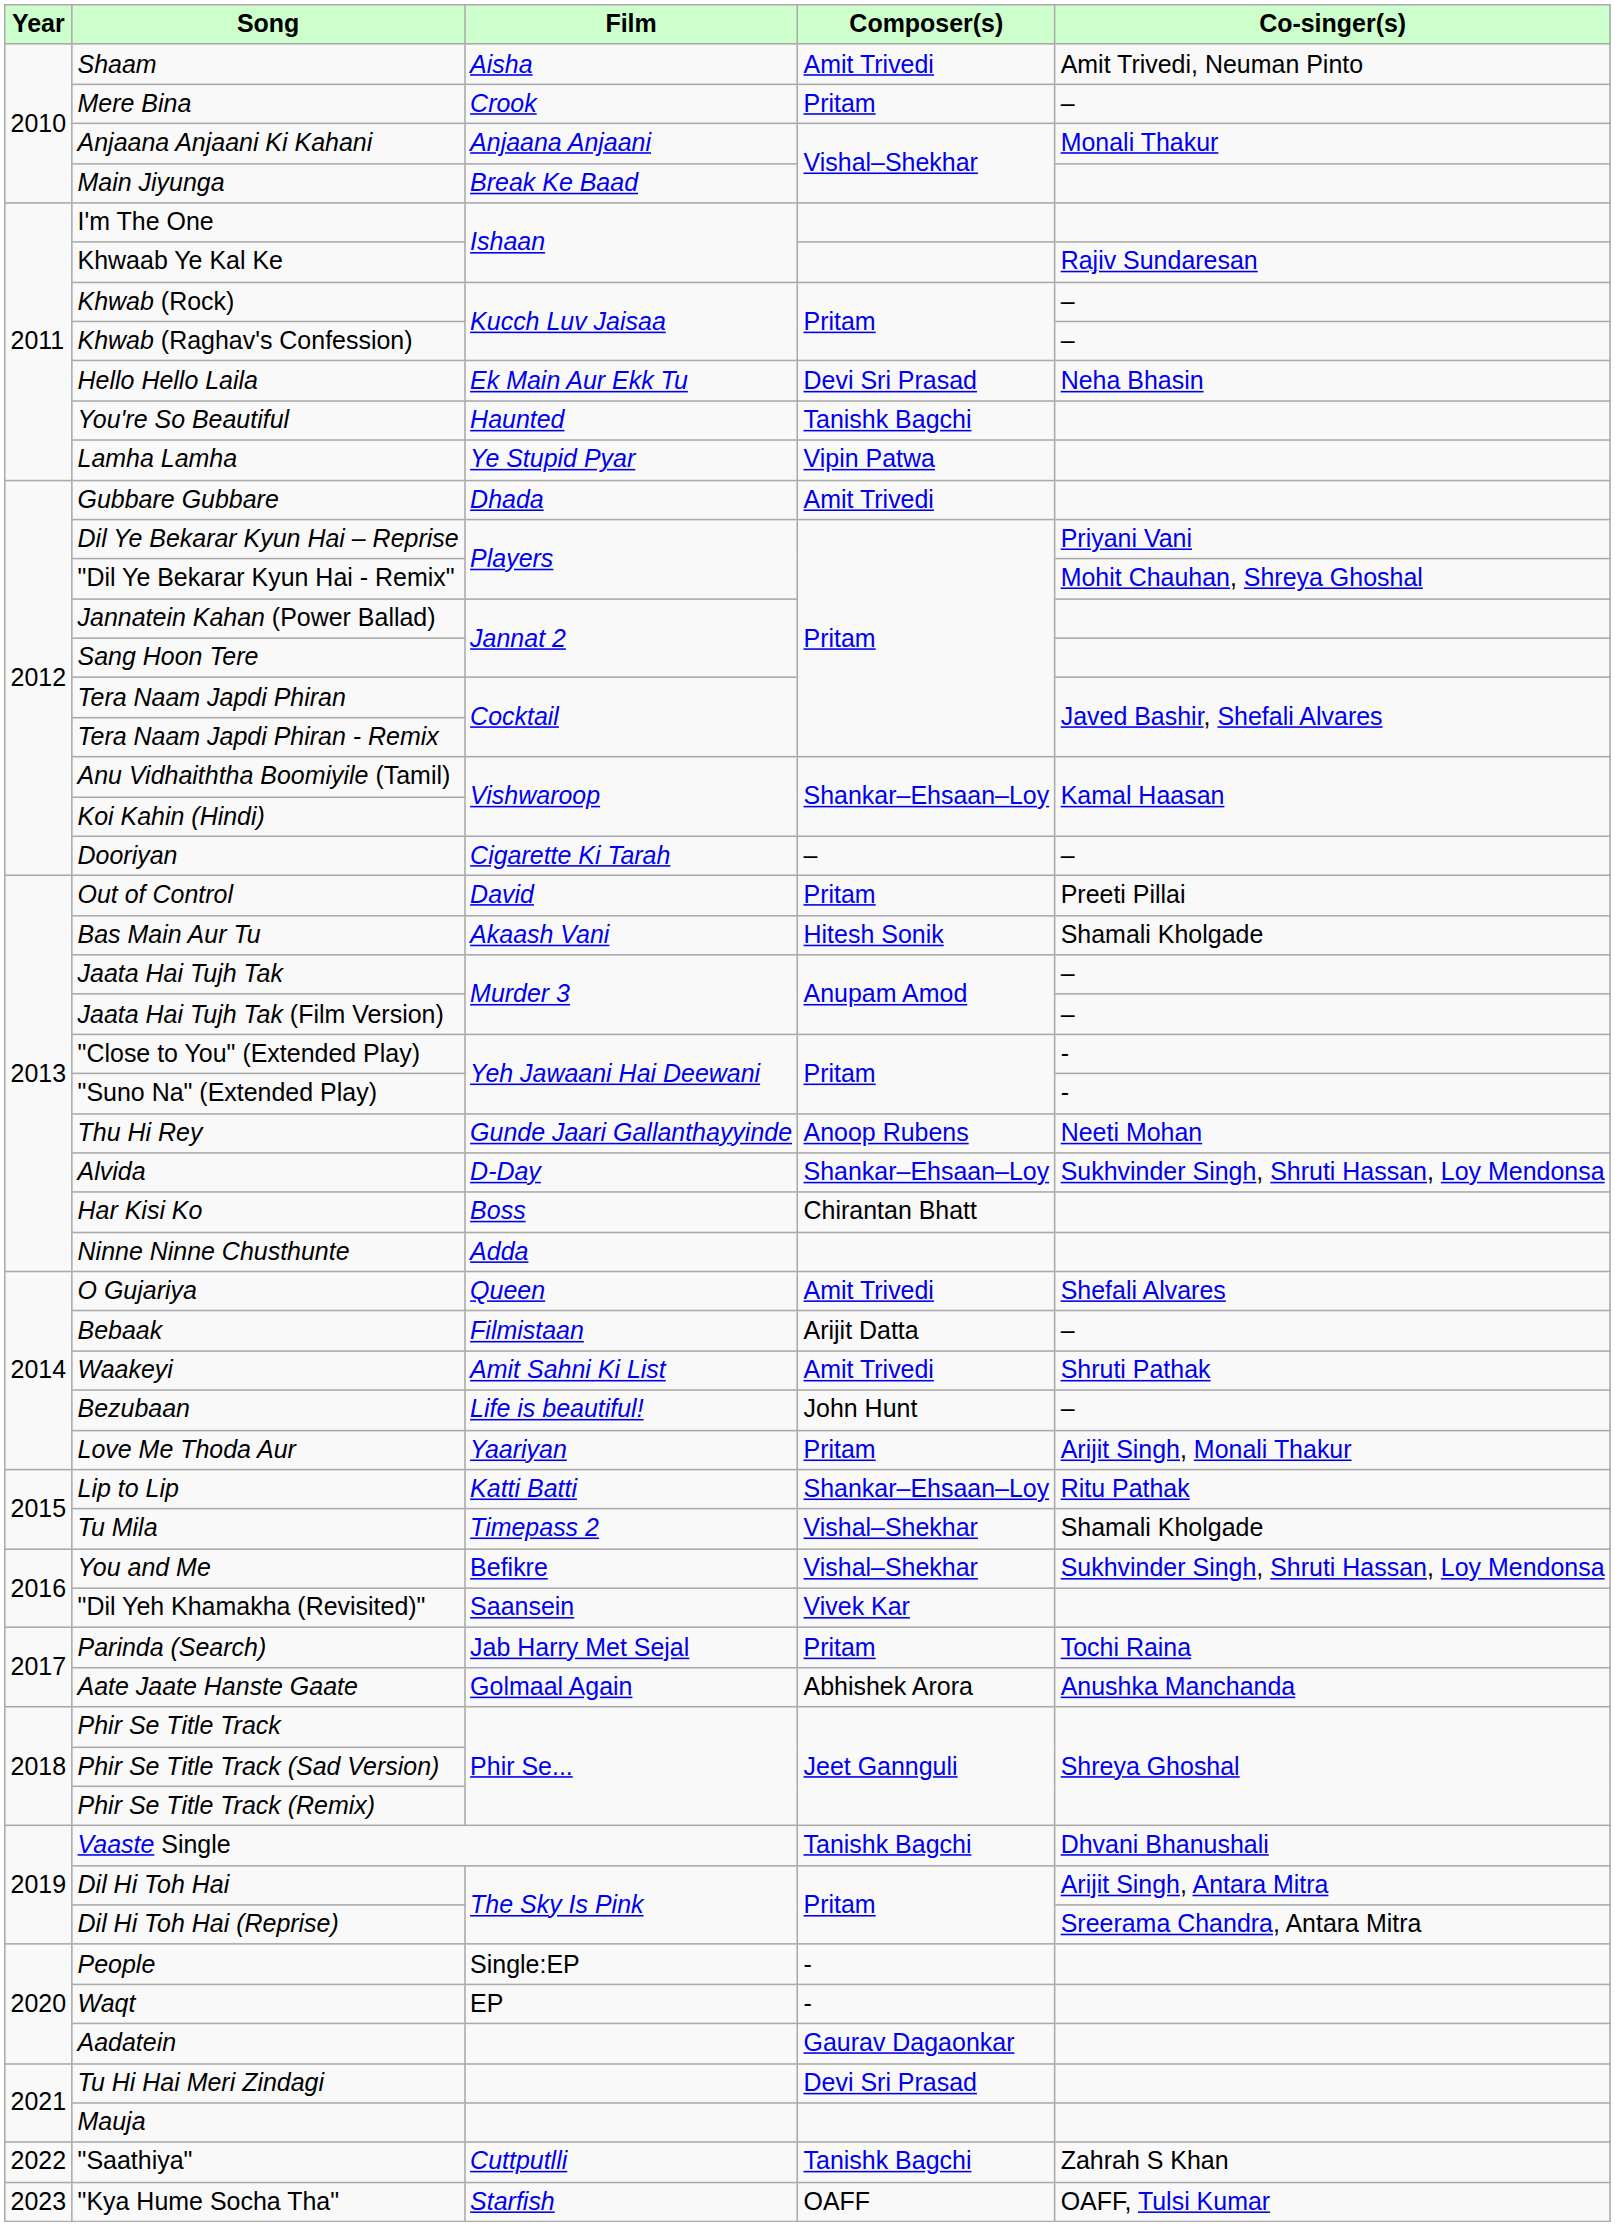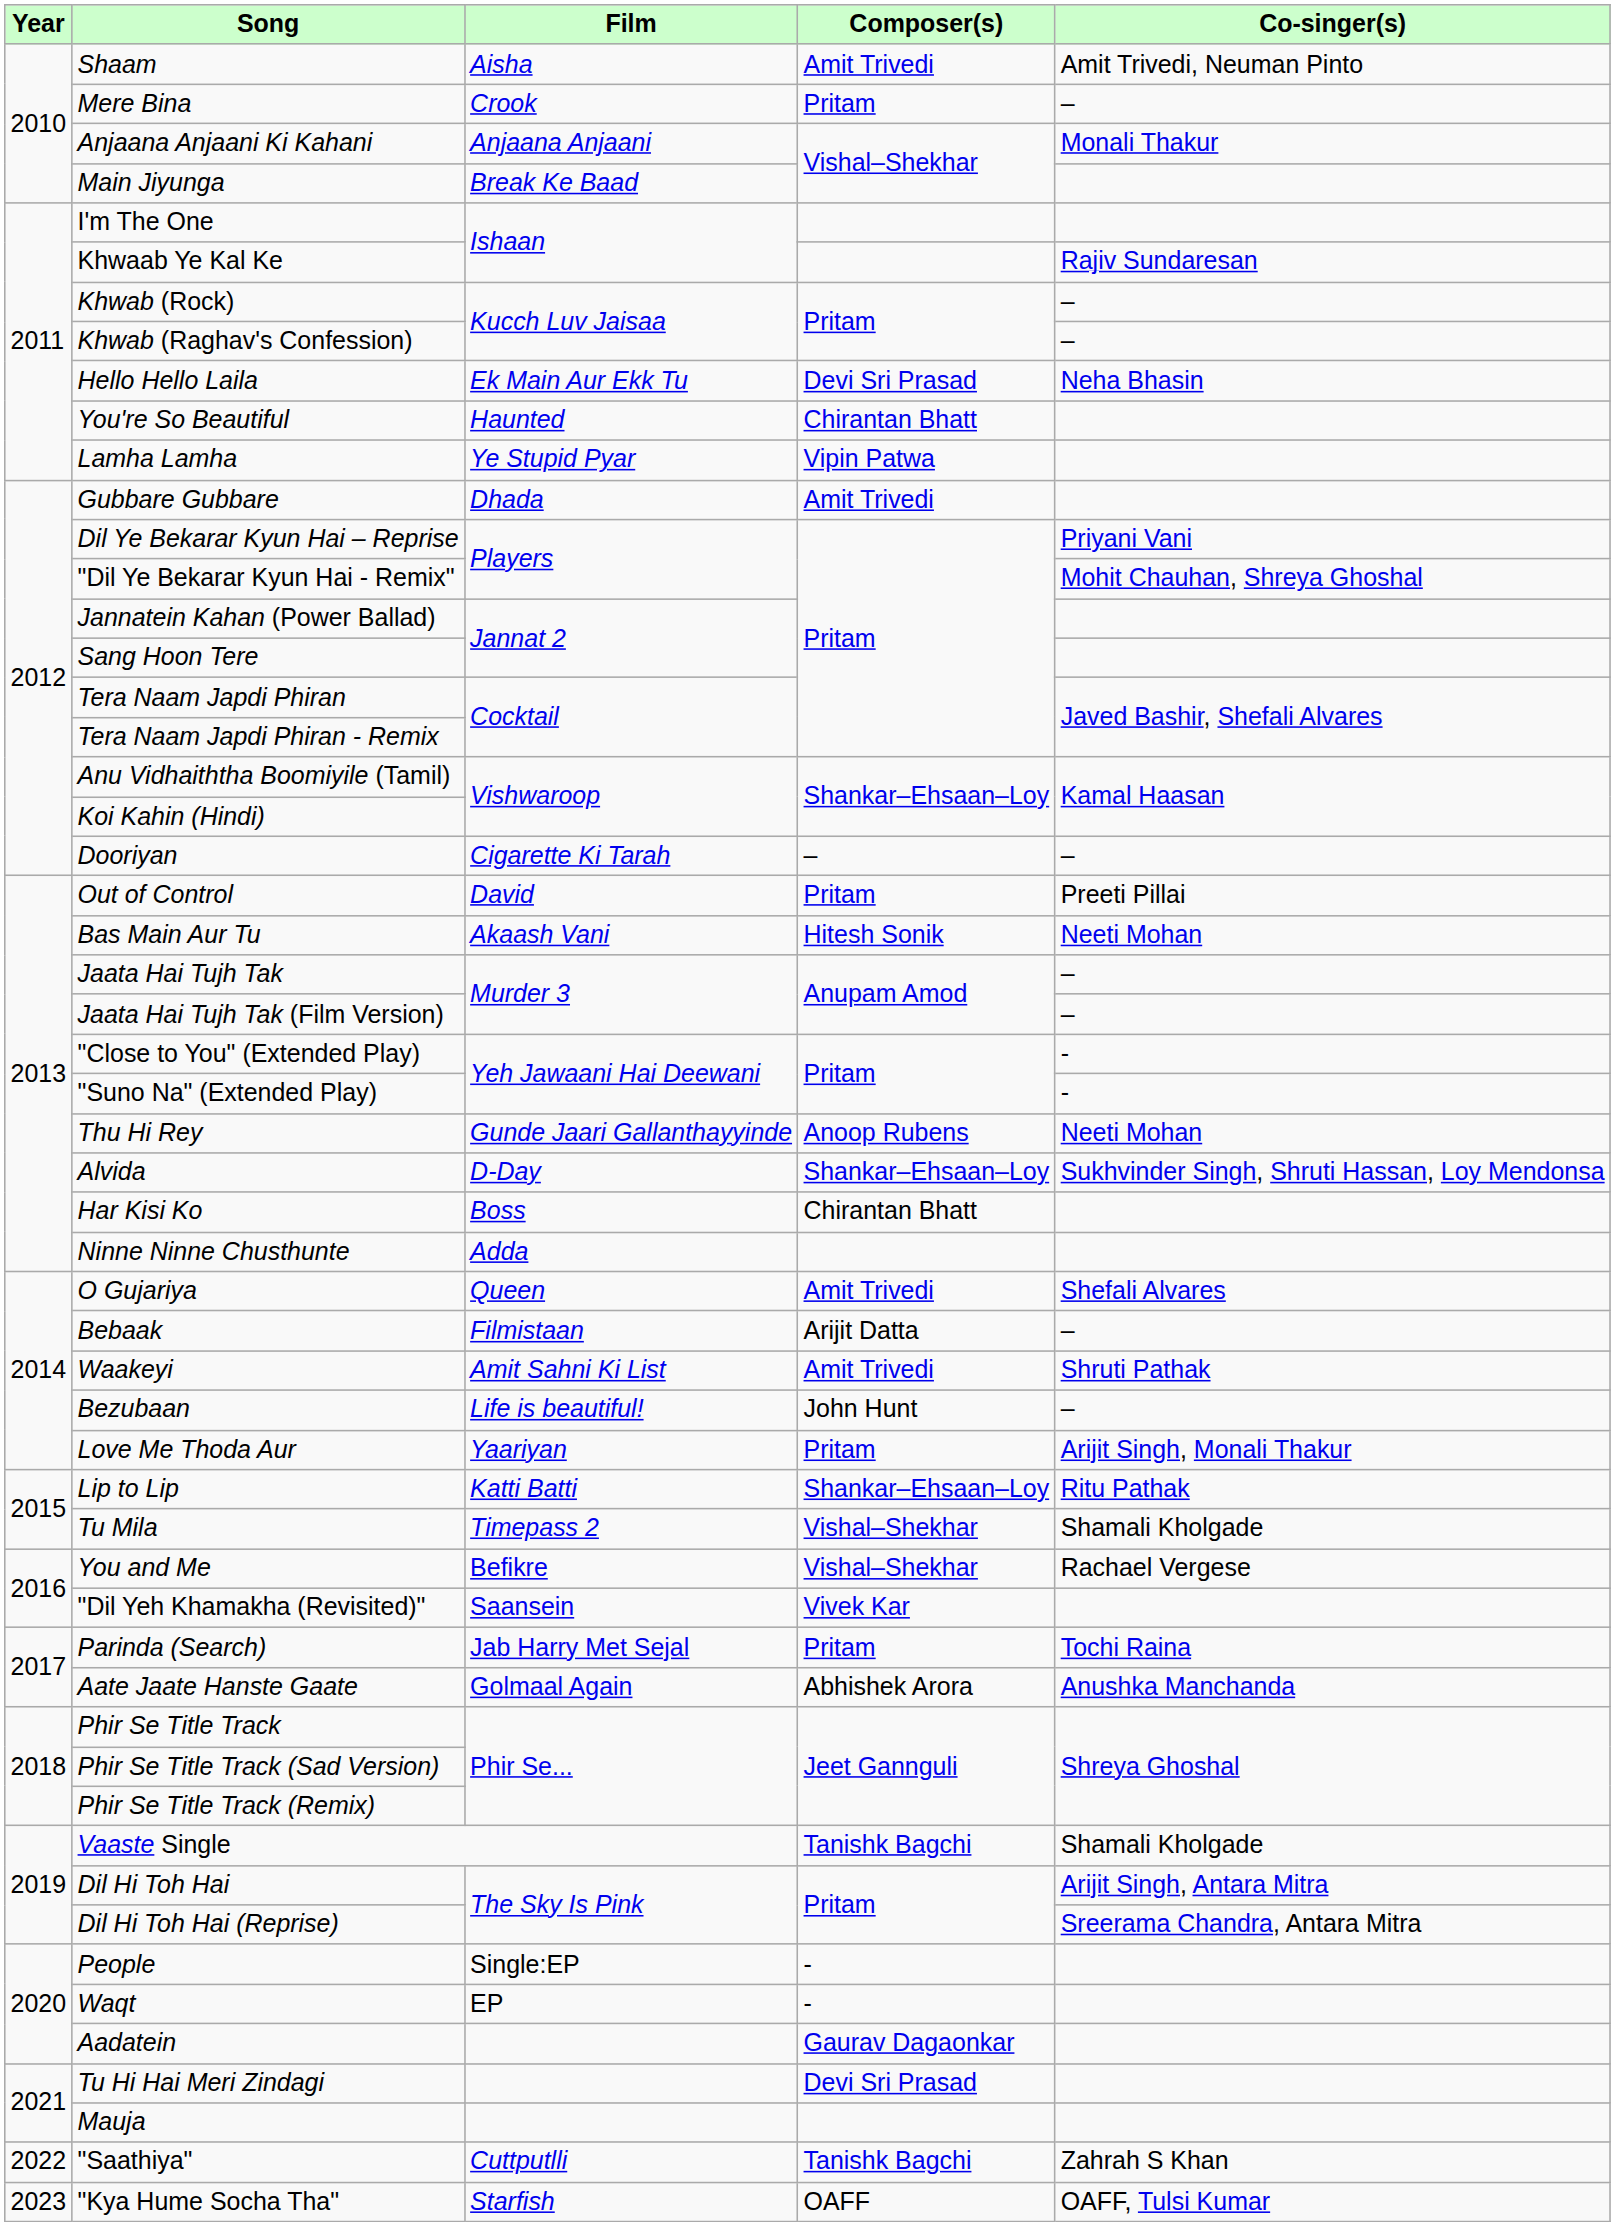You're So Beautiful | Composer(s): Tanishk Bagchi -> Chirantan Bhatt
Bas Main Aur Tu | Co-singer(s): Shamali Kholgade -> Neeti Mohan
You and Me | Co-singer(s): Sukhvinder Singh, Shruti Hassan, Loy Mendonsa -> Rachael Vergese
Vaaste Single | Co-singer(s): Dhvani Bhanushali -> Shamali Kholgade
